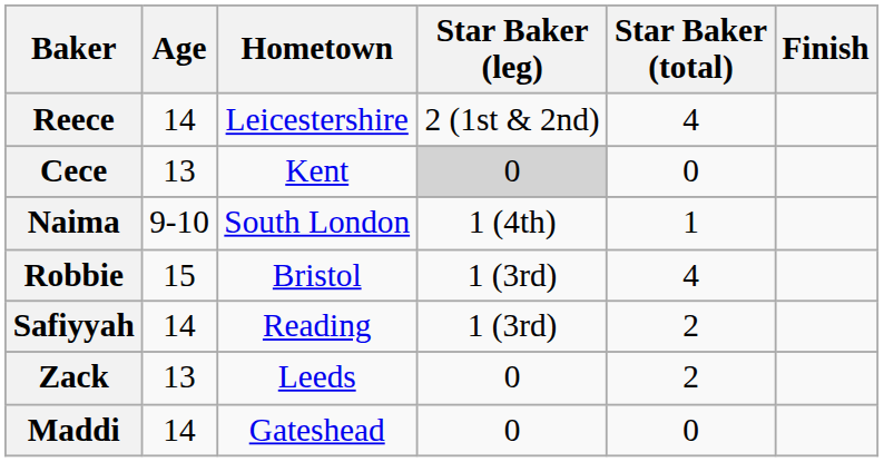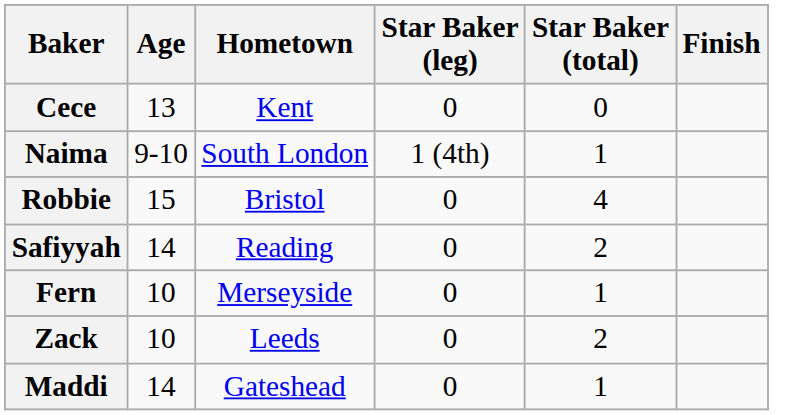- row: Reece | 14 | Leicestershire | 2 (1st & 2nd) | 4
Cece | Star Baker (leg): lightgrey background -> no background
Robbie | Star Baker (leg): 1 (3rd) -> 0
Safiyyah | Star Baker (leg): 1 (3rd) -> 0
+ row: Fern | 10 | Merseyside | 0 | 1
Zack | Age: 13 -> 10
Maddi | Star Baker (total): 0 -> 1
